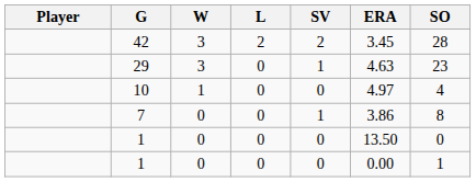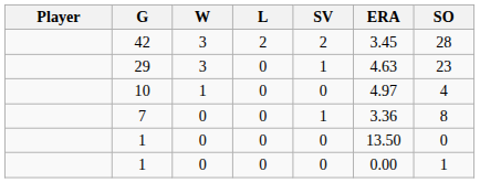7 | ERA: 3.86 -> 3.36
